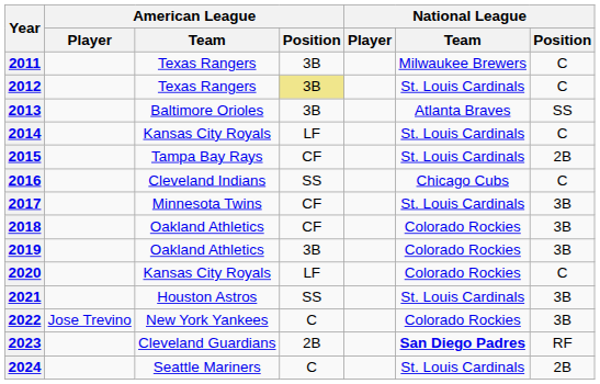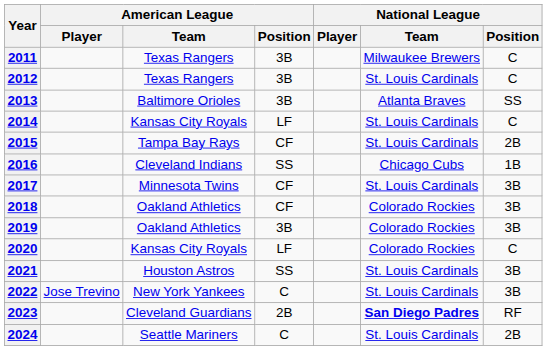2012 | American League / Position: khaki background -> no background
2016 | National League / Position: C -> 1B
2022 | National League / Team: Colorado Rockies -> St. Louis Cardinals
